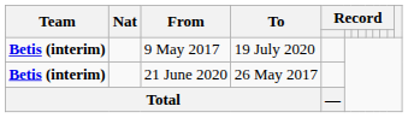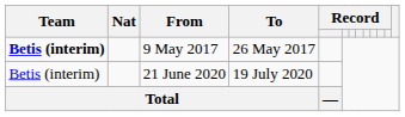9 May 2017 | To: 19 July 2020 -> 26 May 2017
21 June 2020 | Team: bold -> normal
21 June 2020 | To: 26 May 2017 -> 19 July 2020
